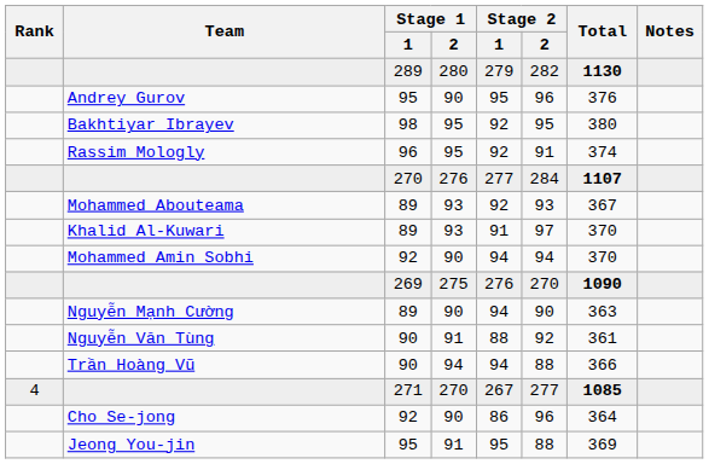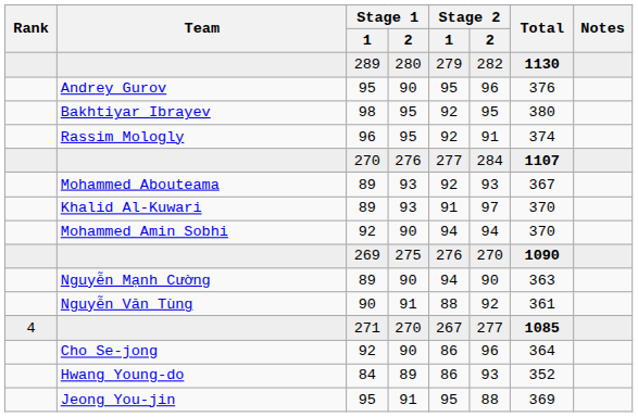- row: Trần Hoàng Vũ | 90 | 94 | 94 | 88 | 366
+ row: Hwang Young-do | 84 | 89 | 86 | 93 | 352
